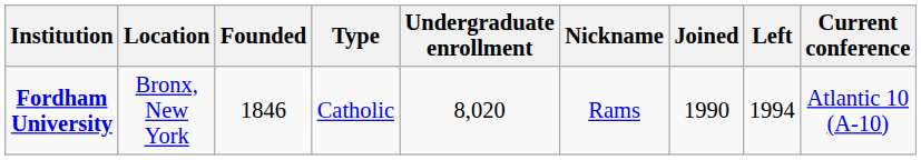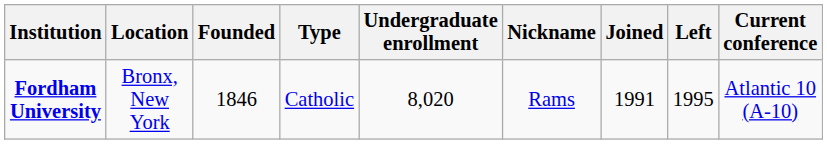Fordham University | Joined: 1990 -> 1991
Fordham University | Left: 1994 -> 1995
